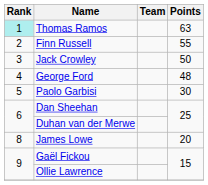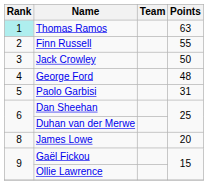Paolo Garbisi | Points: 30 -> 31
